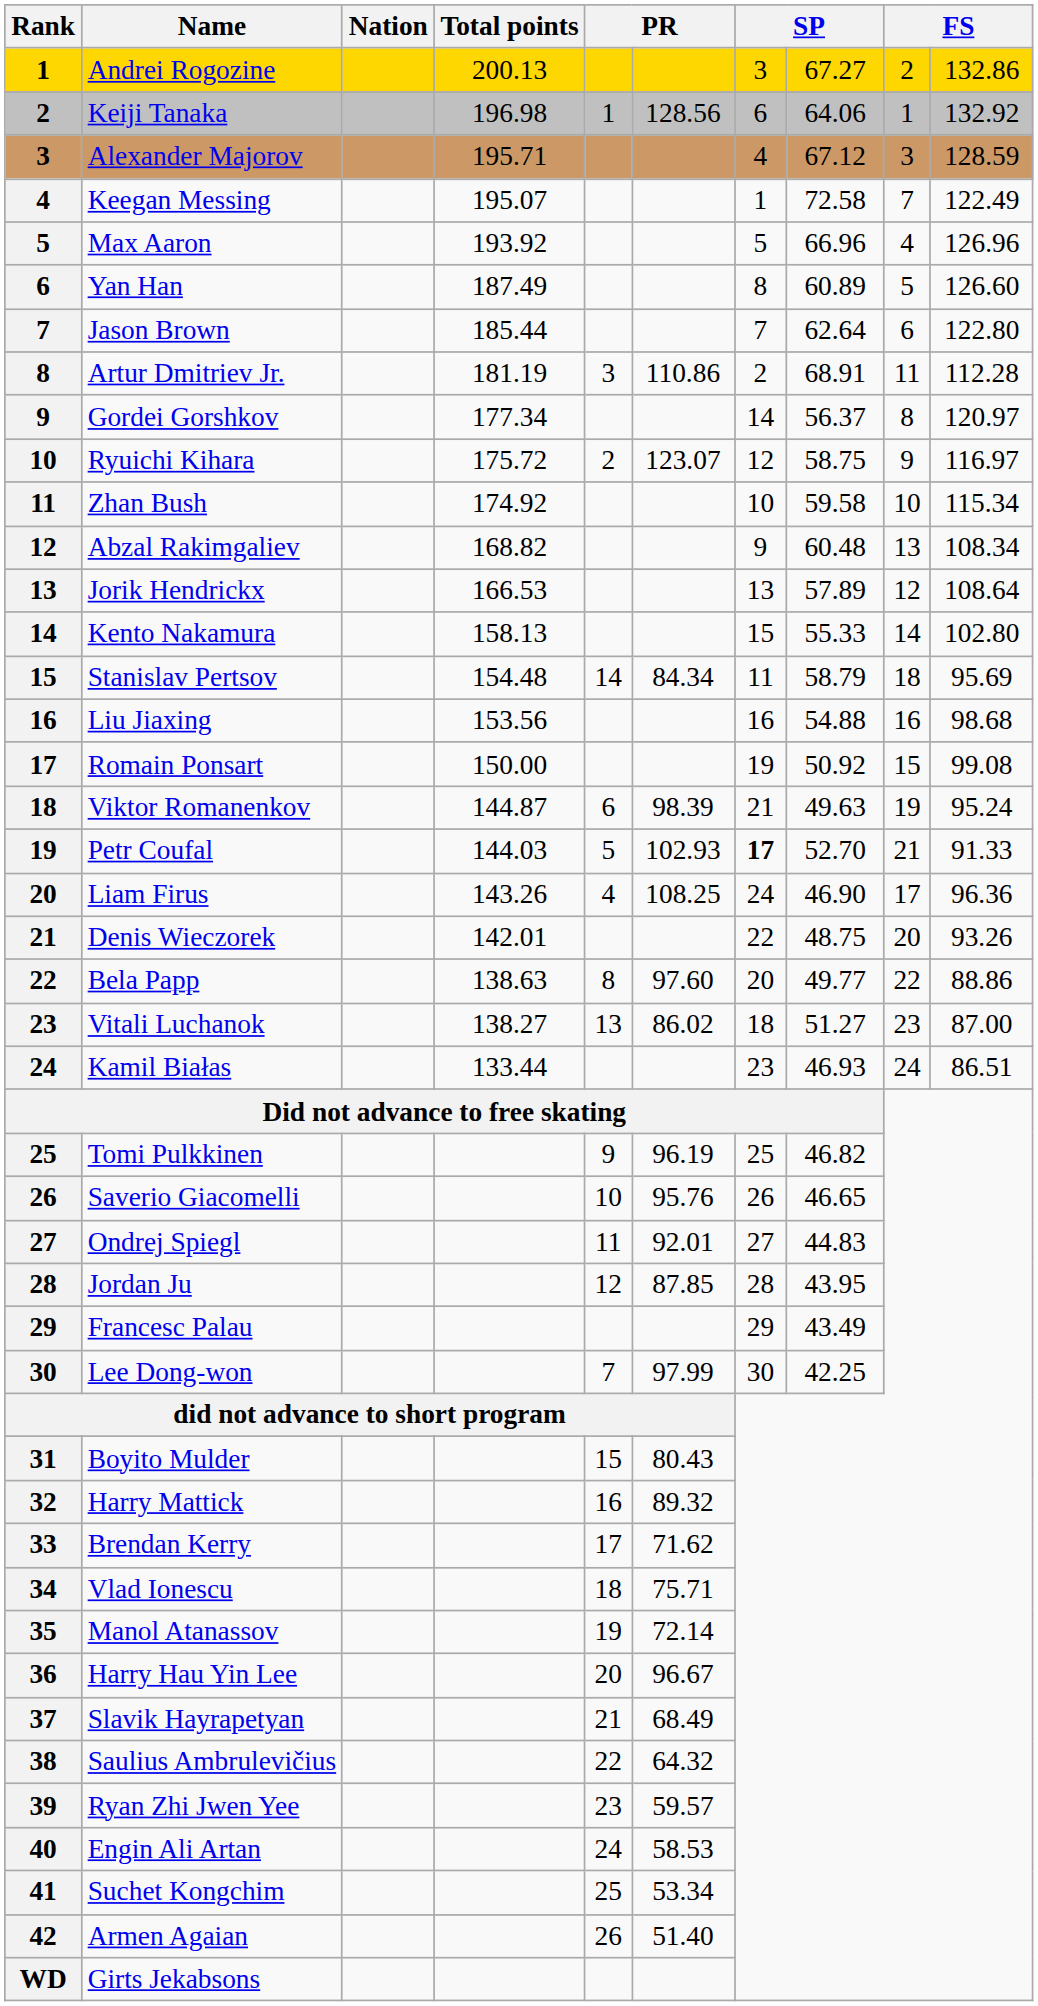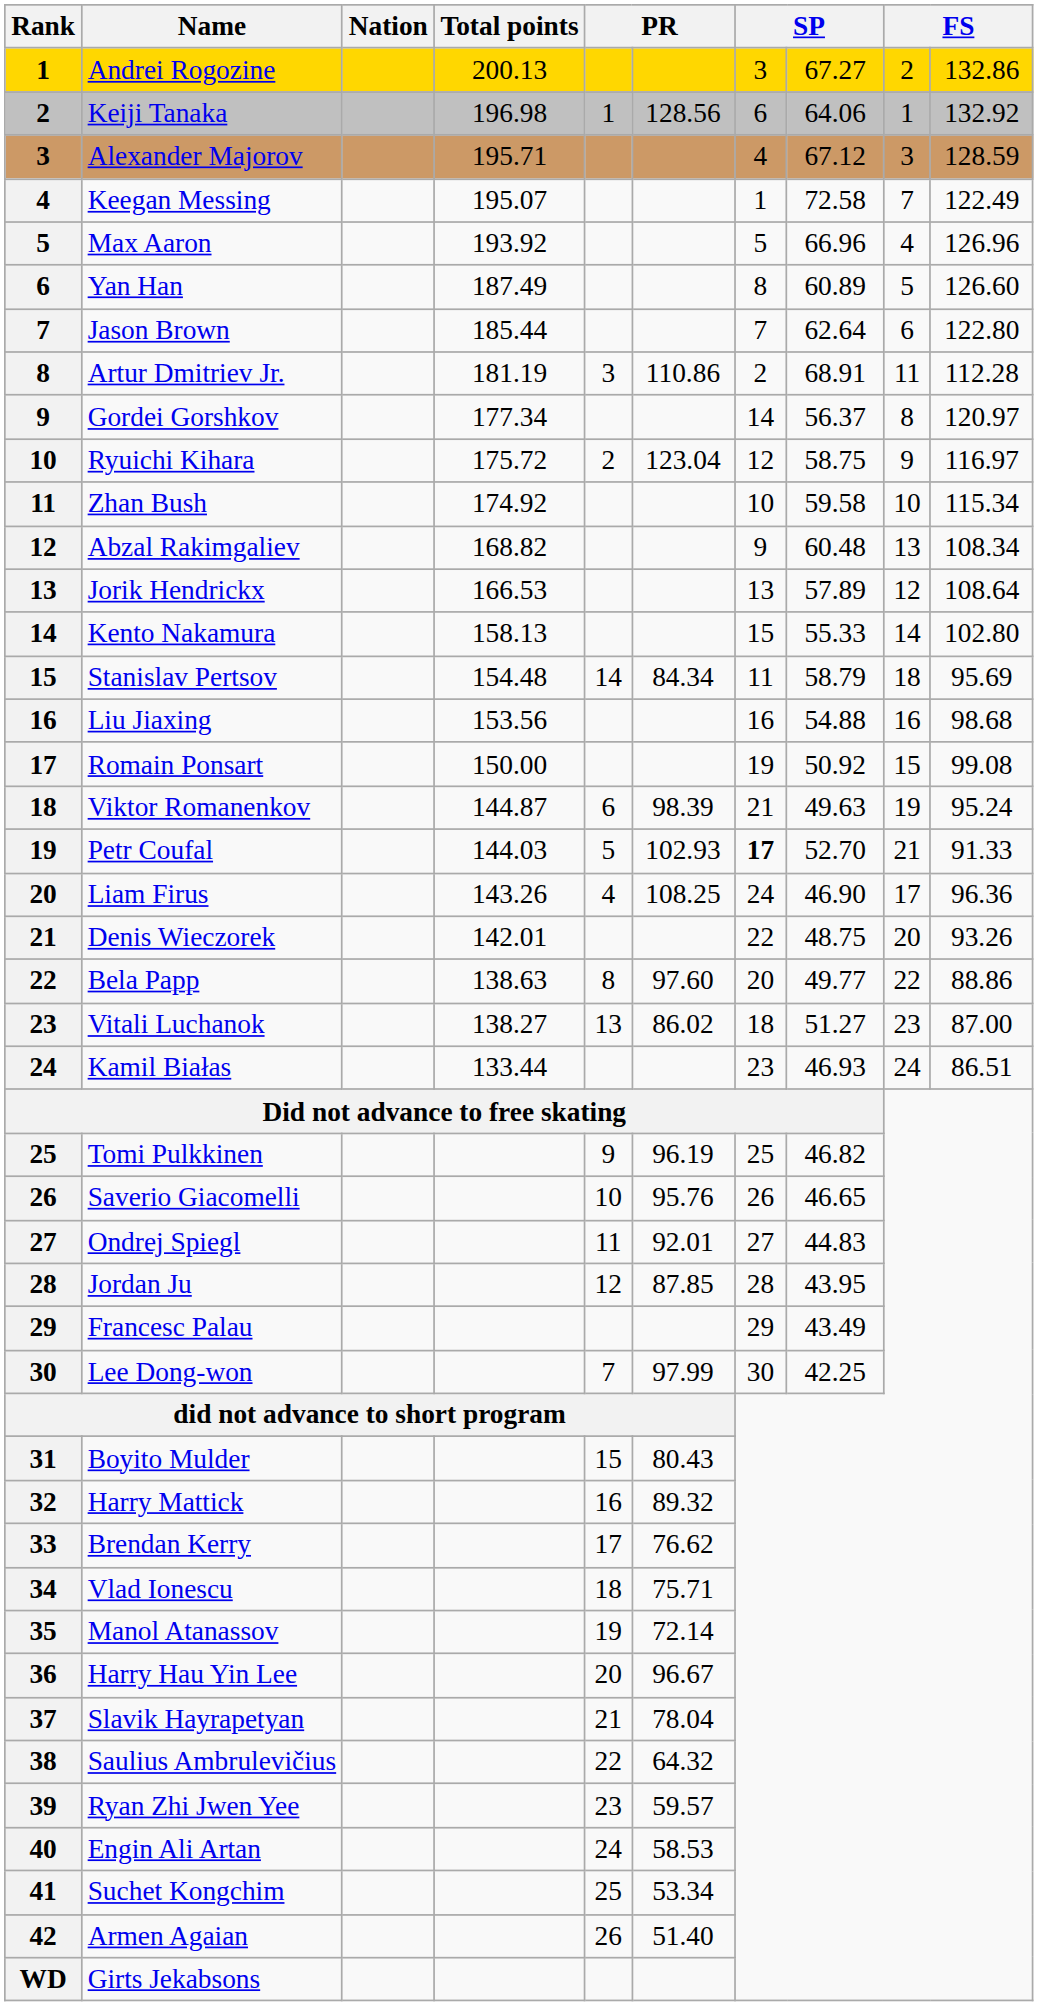Ryuichi Kihara | column 6: 123.07 -> 123.04
Brendan Kerry | column 6: 71.62 -> 76.62
Slavik Hayrapetyan | column 6: 68.49 -> 78.04
